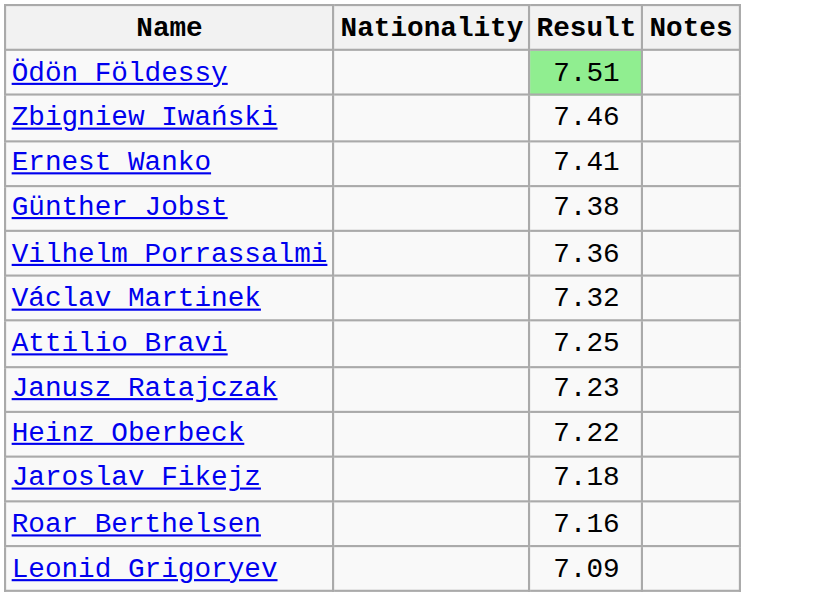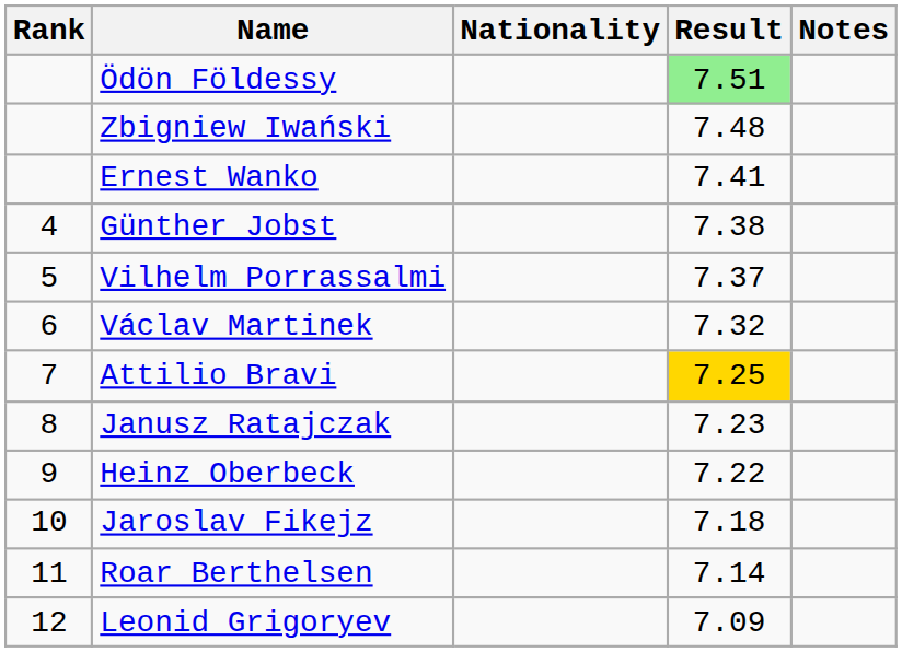+ column: Rank | 4 | 5 | 6 | 7 | 8 | 9 | 10 | 11 | 12
Zbigniew Iwański | Result: 7.46 -> 7.48
Vilhelm Porrassalmi | Result: 7.36 -> 7.37
Attilio Bravi | Result: no background -> gold background
Roar Berthelsen | Result: 7.16 -> 7.14
